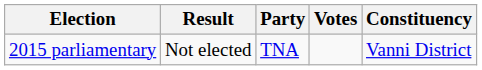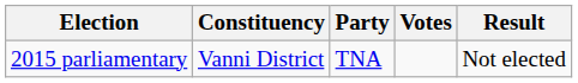columns swapped: Constituency <-> Result
